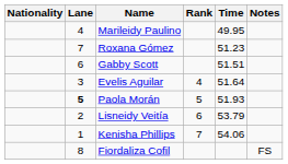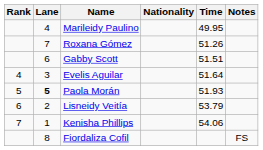columns swapped: Rank <-> Nationality
Roxana Gómez | Time: 51.23 -> 51.26
